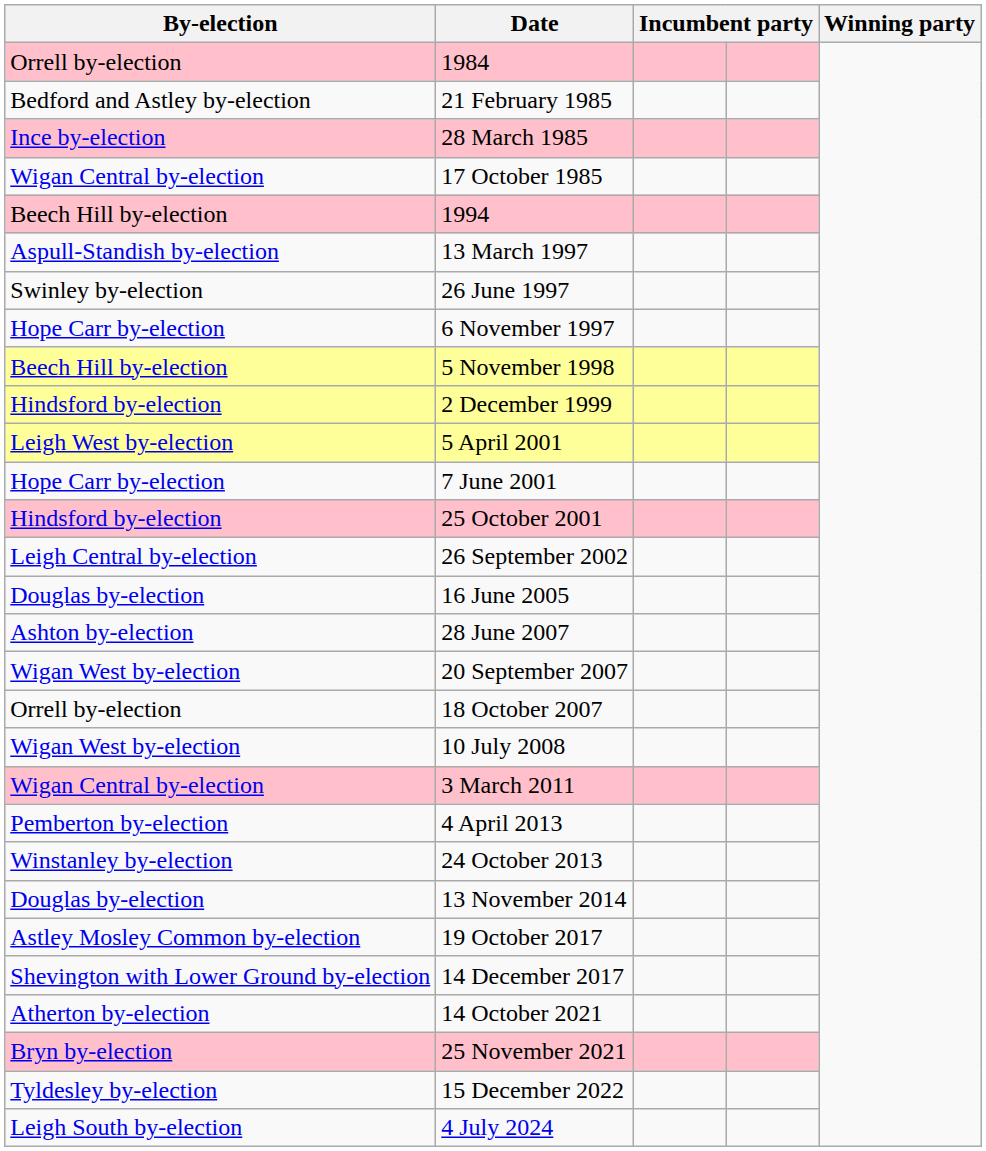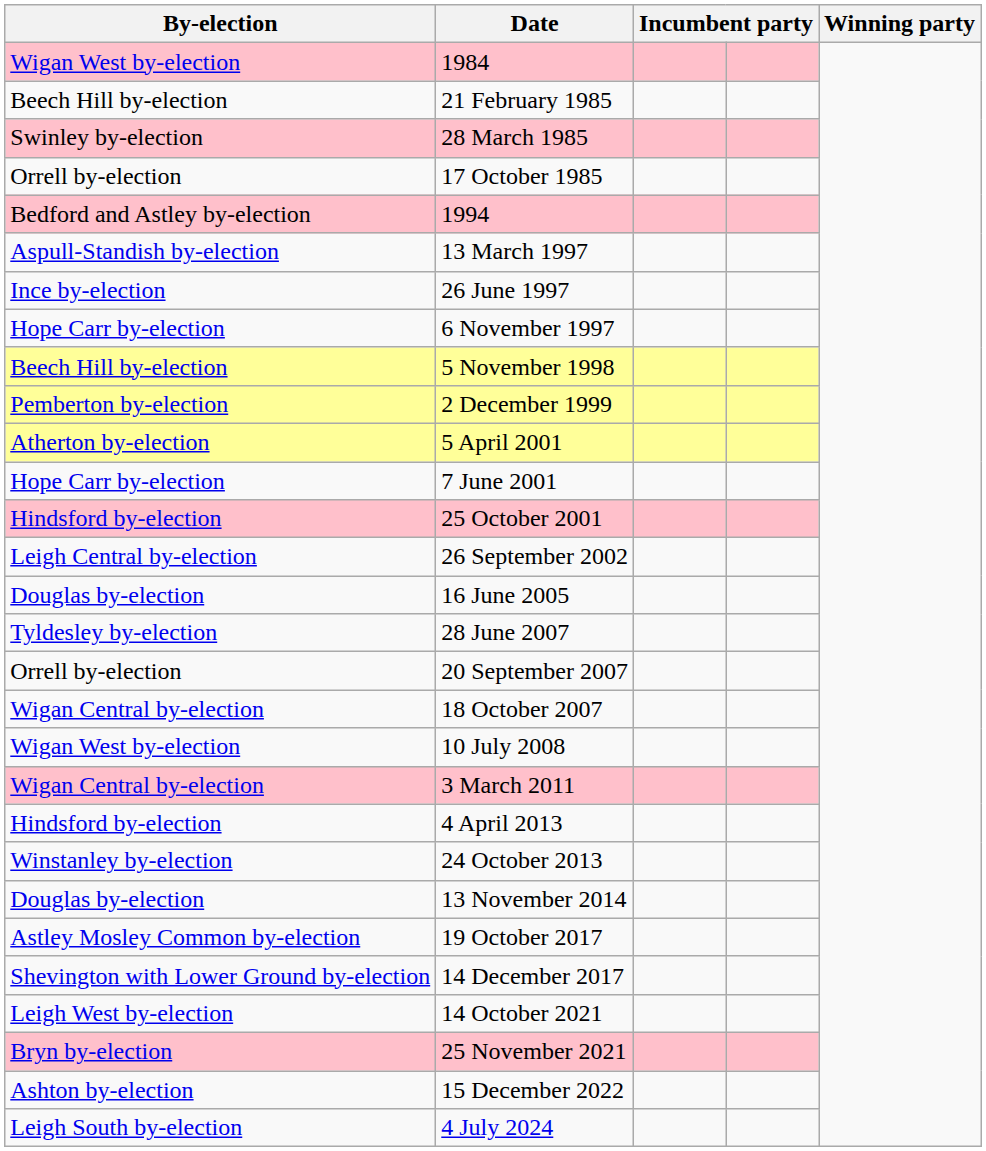1984 | By-election: Orrell by-election -> Wigan West by-election
21 February 1985 | By-election: Bedford and Astley by-election -> Beech Hill by-election
28 March 1985 | By-election: Ince by-election -> Swinley by-election
17 October 1985 | By-election: Wigan Central by-election -> Orrell by-election
1994 | By-election: Beech Hill by-election -> Bedford and Astley by-election
26 June 1997 | By-election: Swinley by-election -> Ince by-election
2 December 1999 | By-election: Hindsford by-election -> Pemberton by-election
5 April 2001 | By-election: Leigh West by-election -> Atherton by-election
28 June 2007 | By-election: Ashton by-election -> Tyldesley by-election
20 September 2007 | By-election: Wigan West by-election -> Orrell by-election
18 October 2007 | By-election: Orrell by-election -> Wigan Central by-election
4 April 2013 | By-election: Pemberton by-election -> Hindsford by-election
14 October 2021 | By-election: Atherton by-election -> Leigh West by-election
15 December 2022 | By-election: Tyldesley by-election -> Ashton by-election
